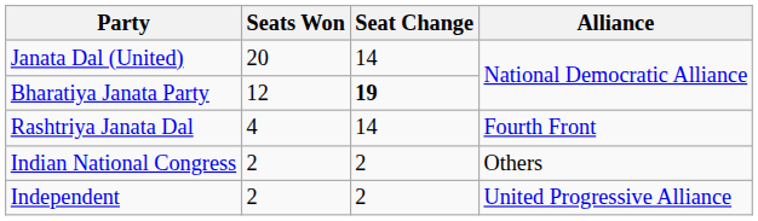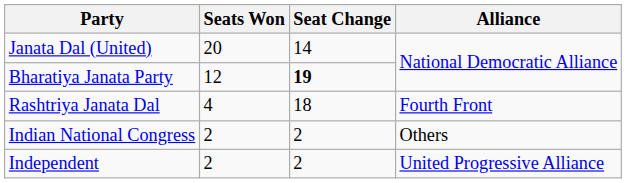Rashtriya Janata Dal | Seat Change: 14 -> 18
